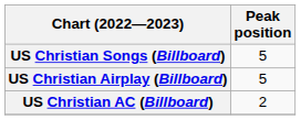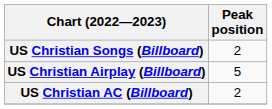US Christian Songs (Billboard) | Peak position: 5 -> 2
